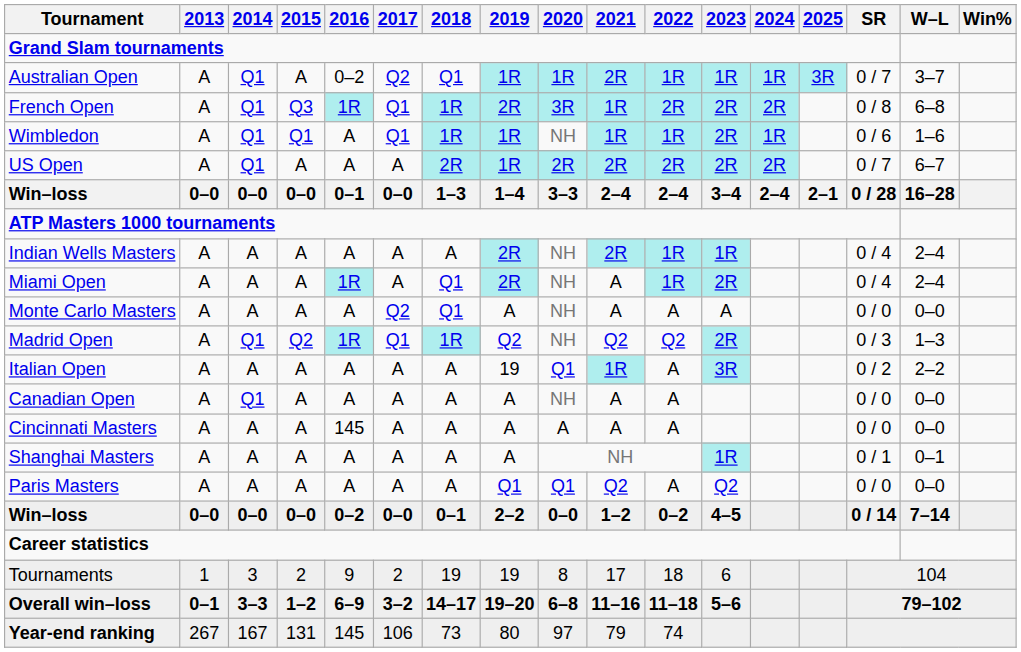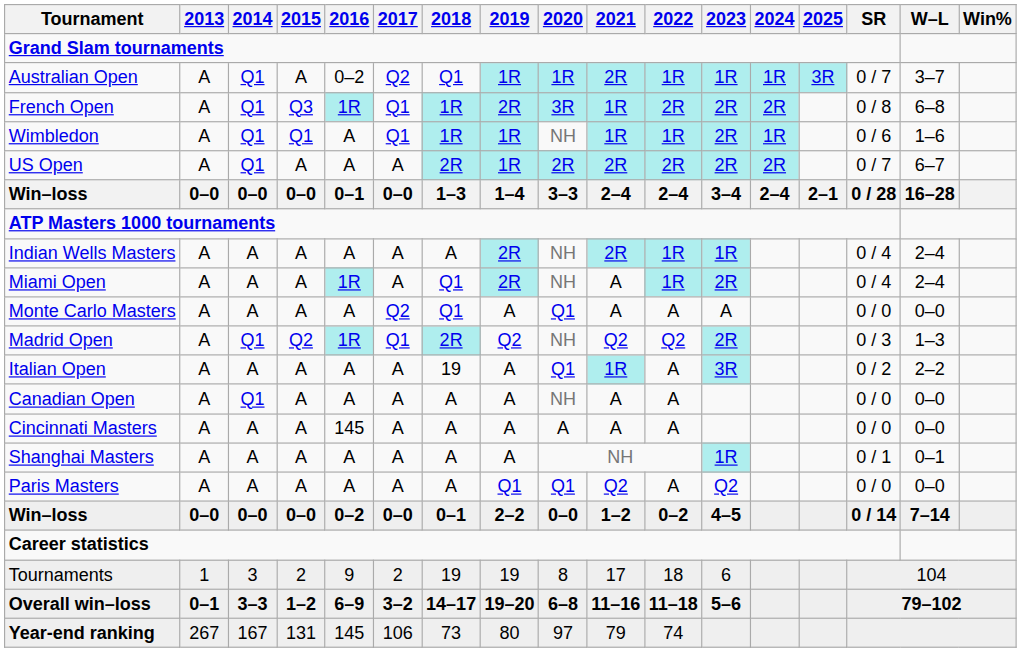Monte Carlo Masters | 2020: NH -> Q1
Madrid Open | 2018: 1R -> 2R
Italian Open | 2018: A -> 19
Italian Open | 2019: 19 -> A
